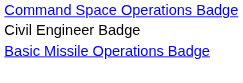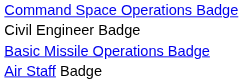+ row: Air Staff Badge
